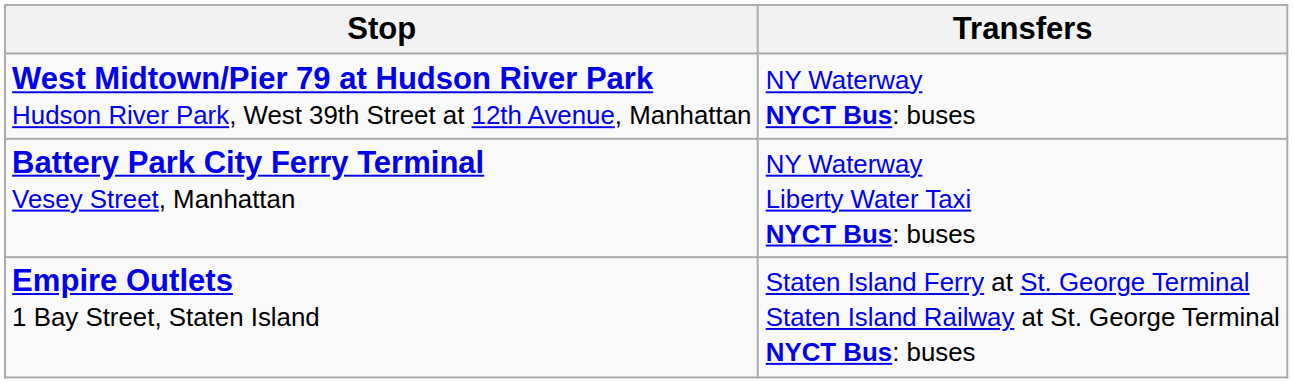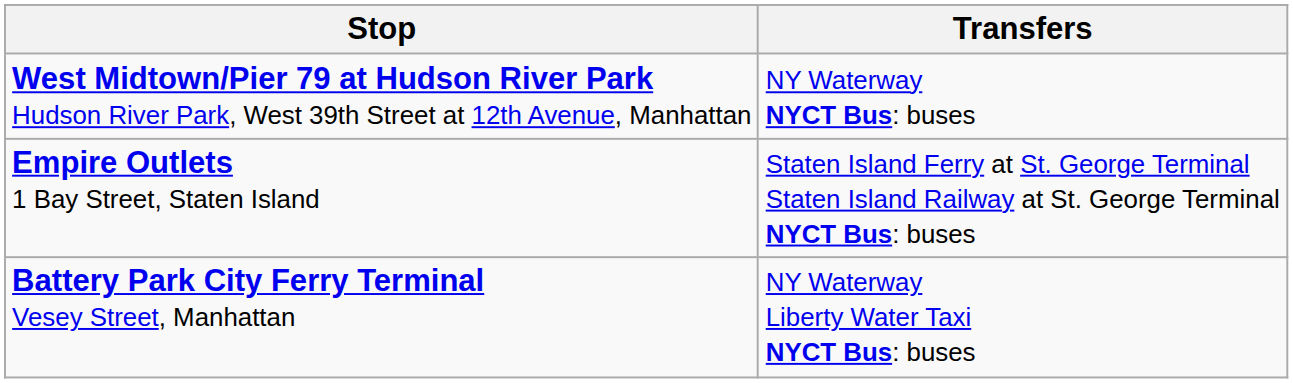rows swapped: Battery Park City Ferry Terminal Vesey Street, Manhattan <-> Empire Outlets 1 Bay Street, Staten Island
